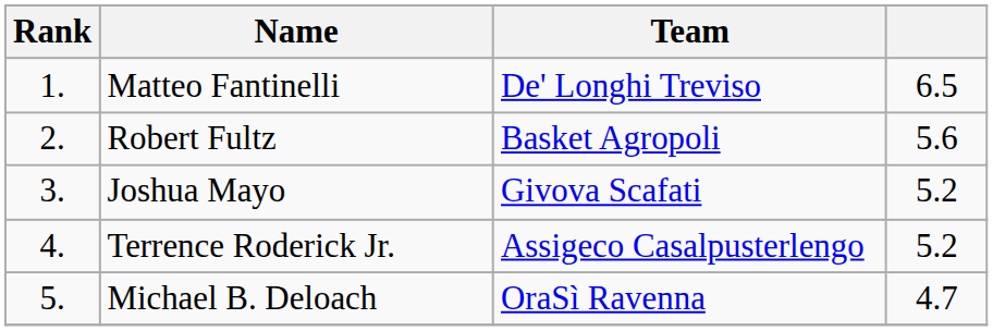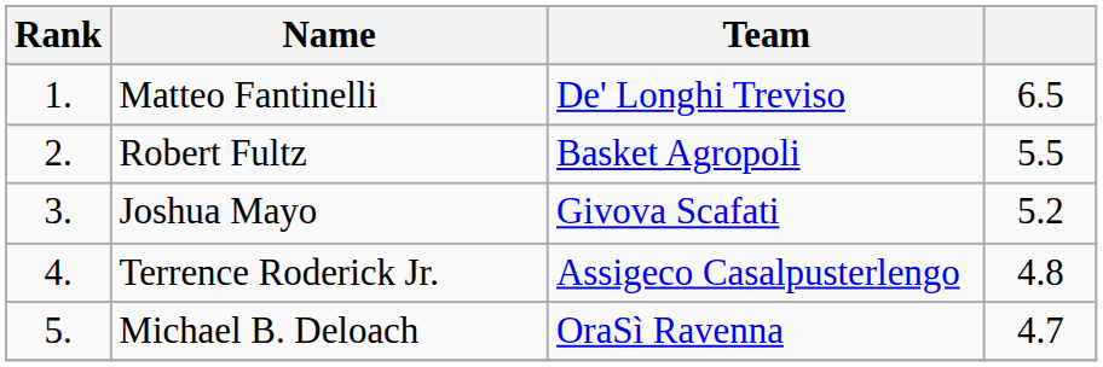Robert Fultz | column 4: 5.6 -> 5.5
Terrence Roderick Jr. | column 4: 5.2 -> 4.8
